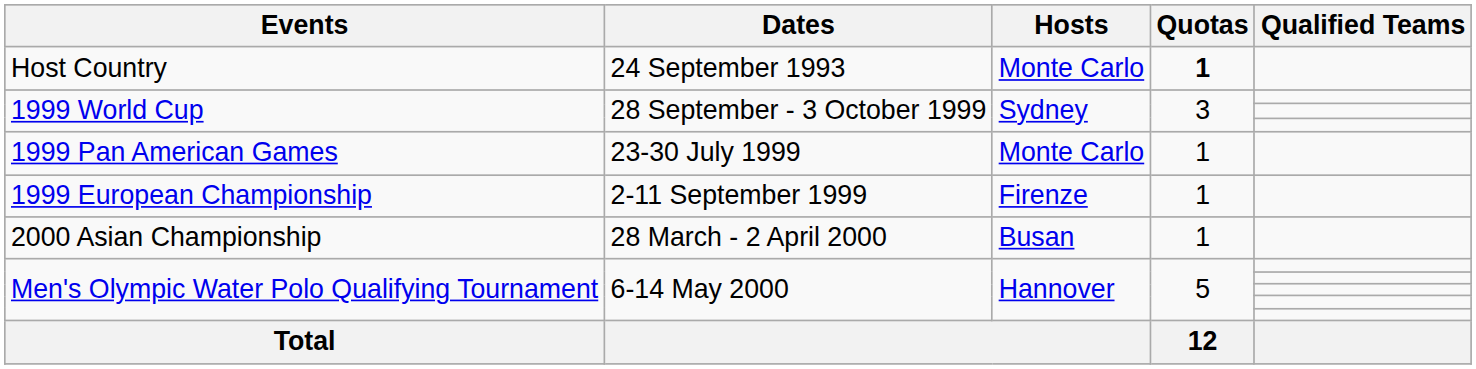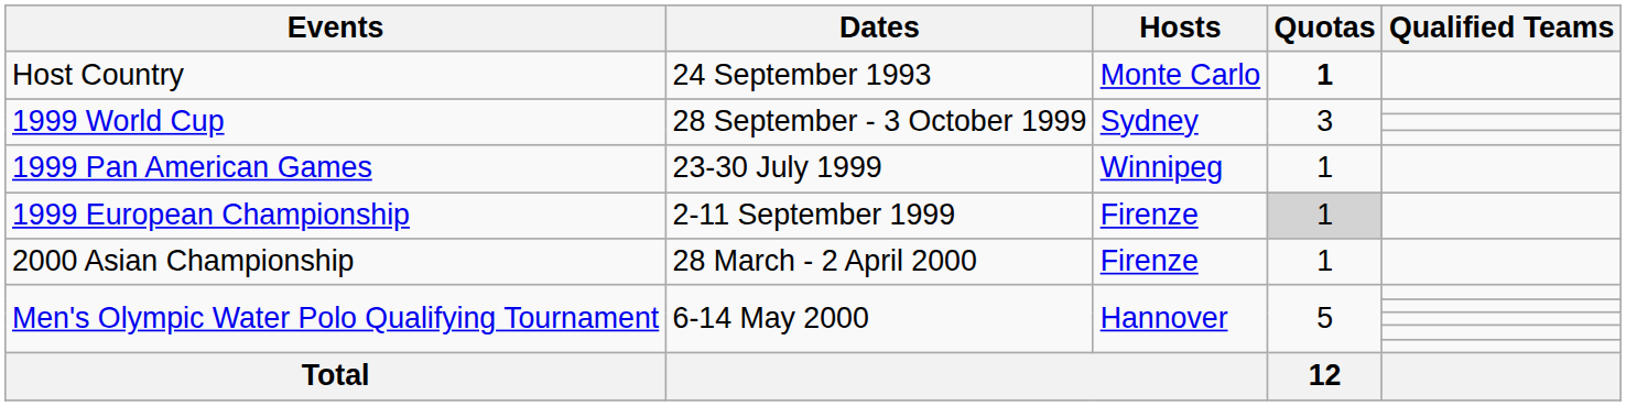1999 Pan American Games | Hosts: Monte Carlo -> Winnipeg
1999 European Championship | Quotas: no background -> lightgrey background
2000 Asian Championship | Hosts: Busan -> Firenze
